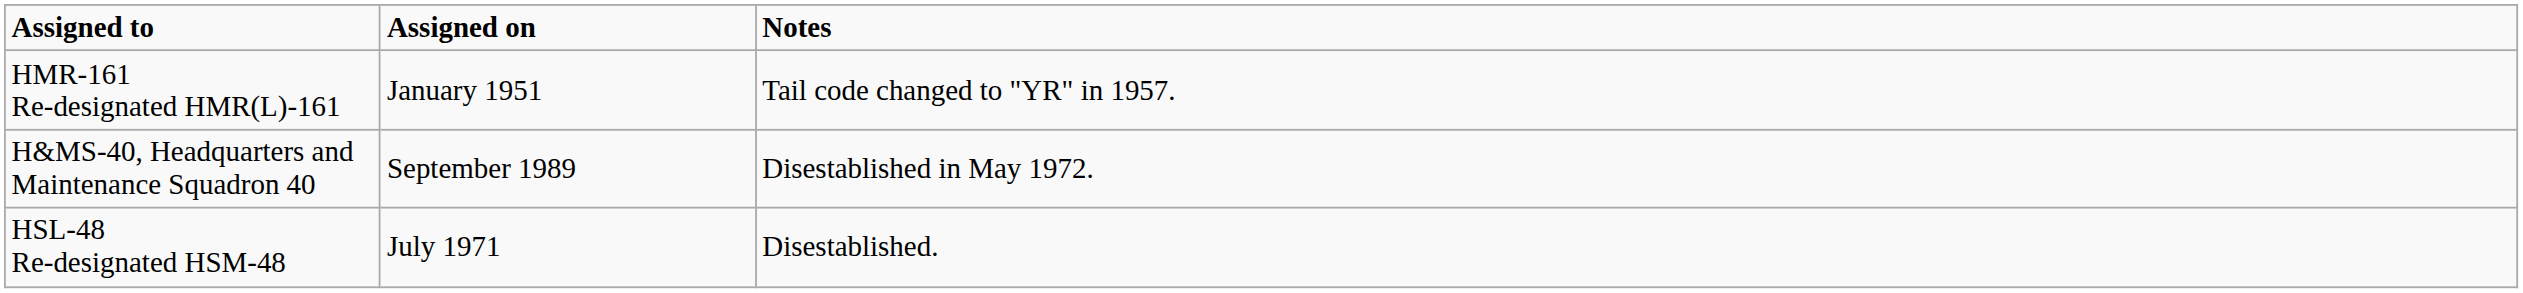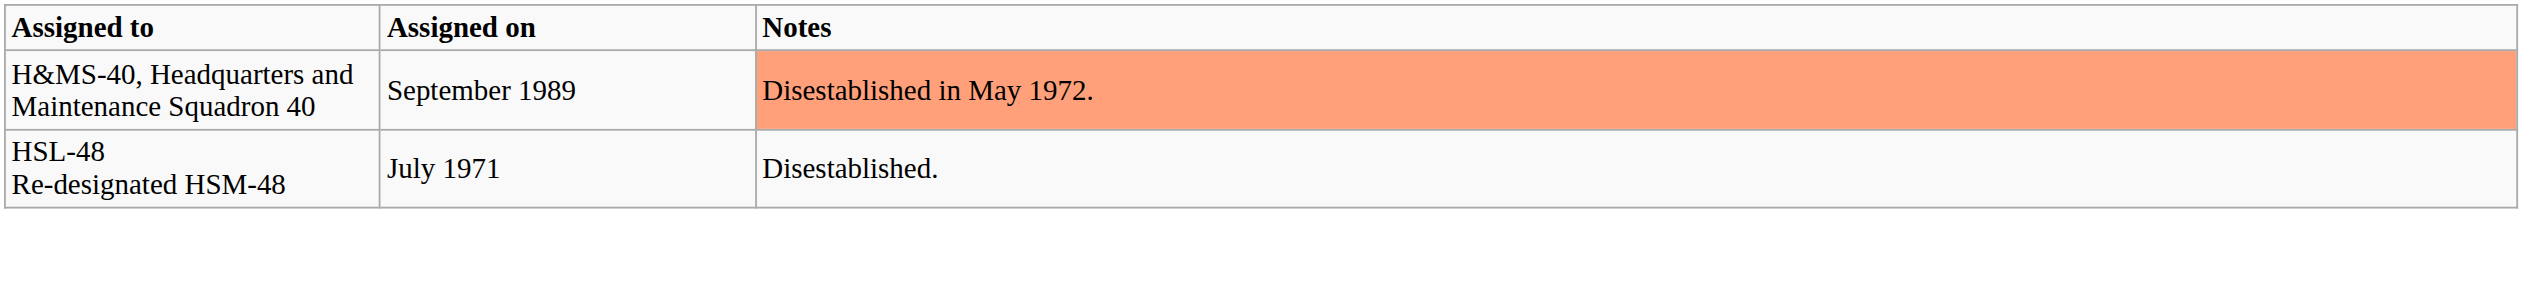- row: HMR-161 Re-designated HMR(L)-161 | January 1951 | Tail code changed to "YR" in 1957.
H&MS-40, Headquarters and Maintenance Squadron 40 | Notes: no background -> lightsalmon background
